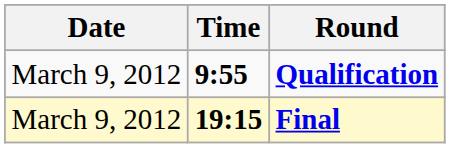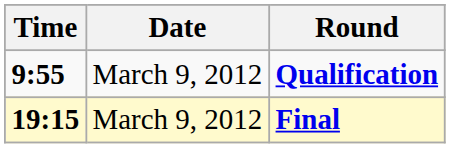columns swapped: Date <-> Time
